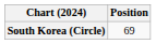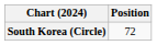South Korea (Circle) | Position: 69 -> 72
